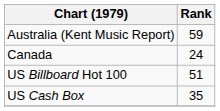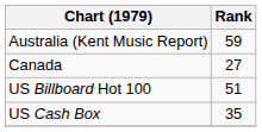Canada | Rank: 24 -> 27
